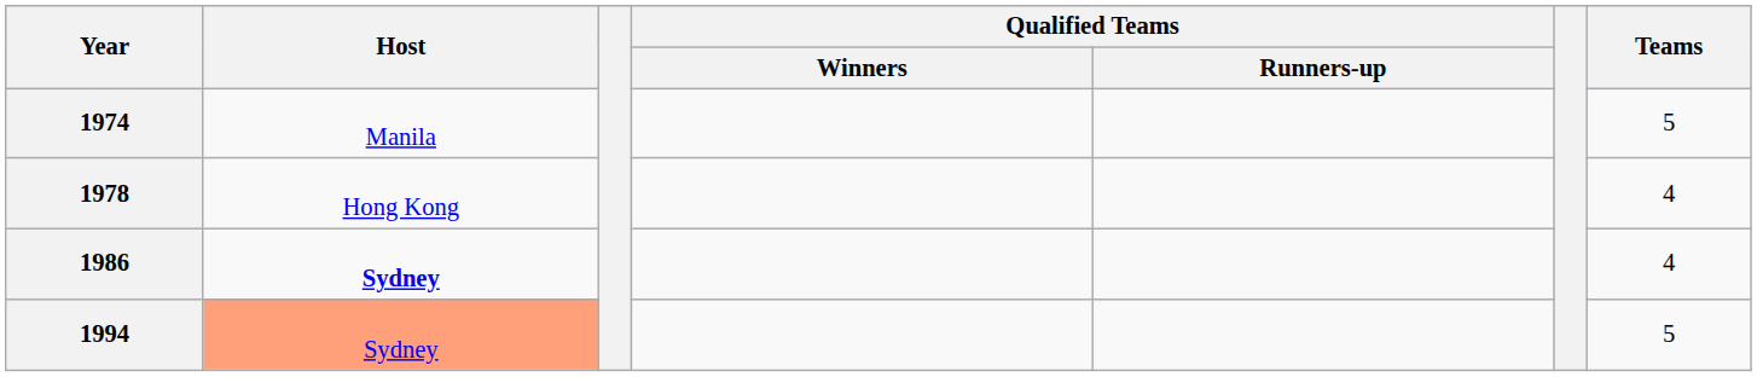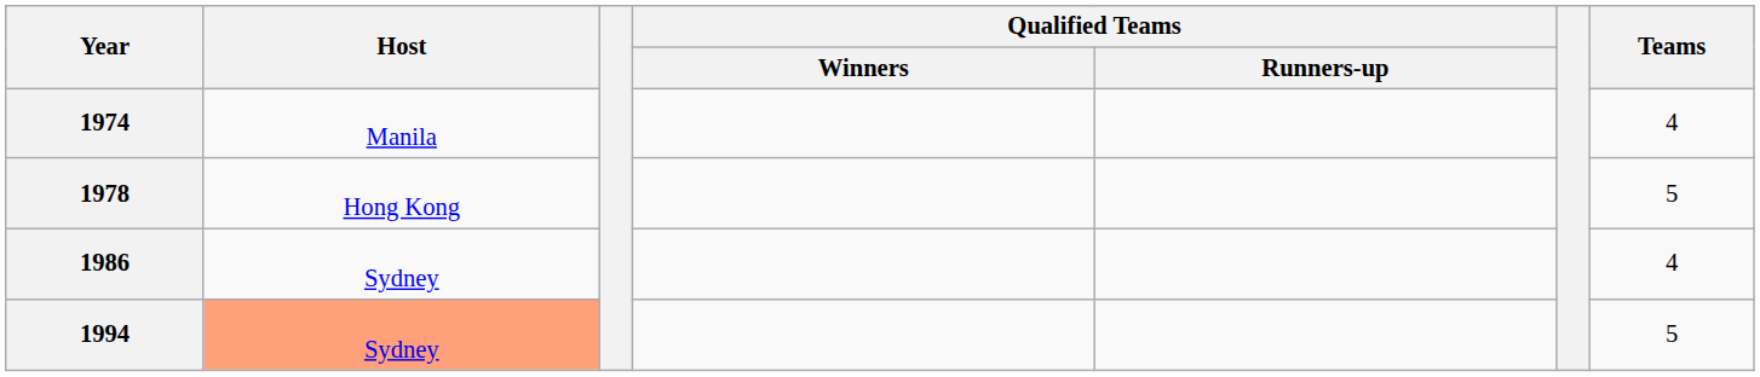1974 | Teams: 5 -> 4
1978 | Teams: 4 -> 5
1986 | Host: bold -> normal
